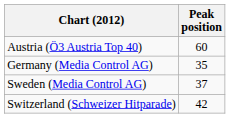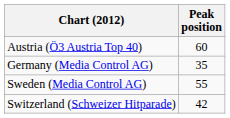Sweden (Media Control AG) | Peak position: 37 -> 55
